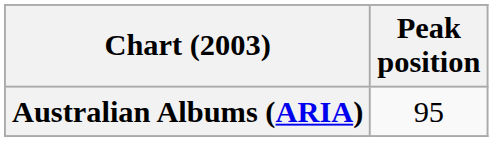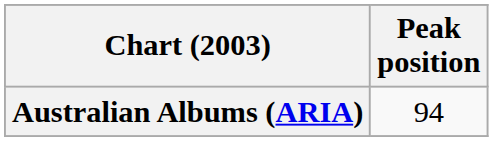Australian Albums (ARIA) | Peak position: 95 -> 94
